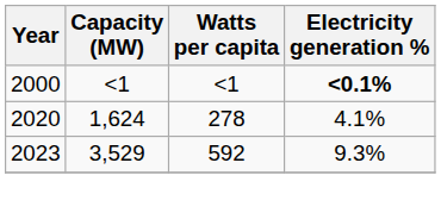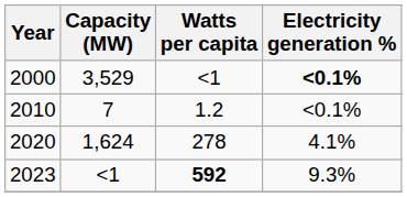2000 | Capacity (MW): <1 -> 3,529
+ row: 2010 | 7 | 1.2 | <0.1%
2023 | Capacity (MW): 3,529 -> <1
2023 | Watts per capita: normal -> bold
